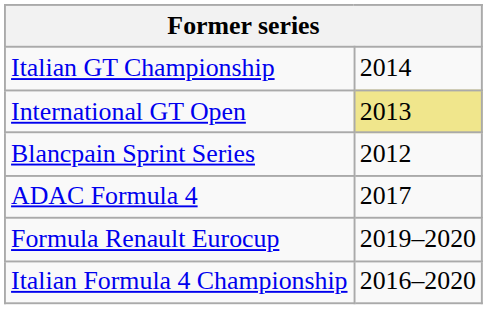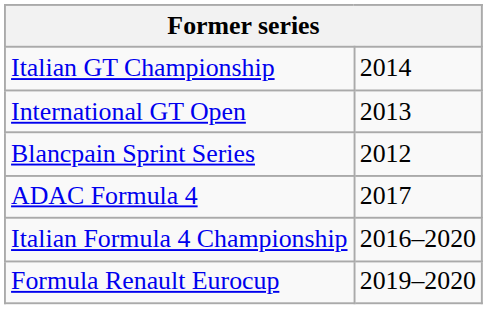International GT Open | column 2: khaki background -> no background
rows swapped: Italian Formula 4 Championship <-> Formula Renault Eurocup
